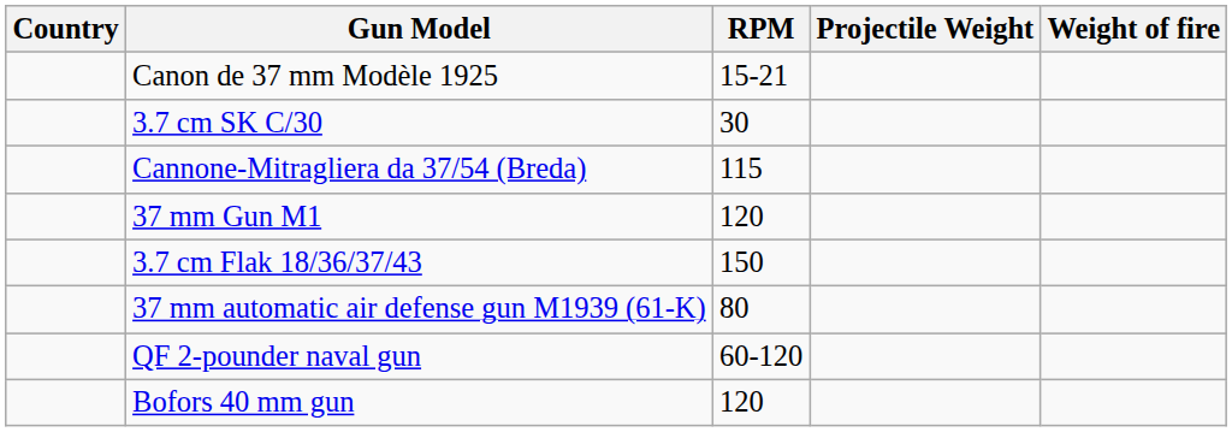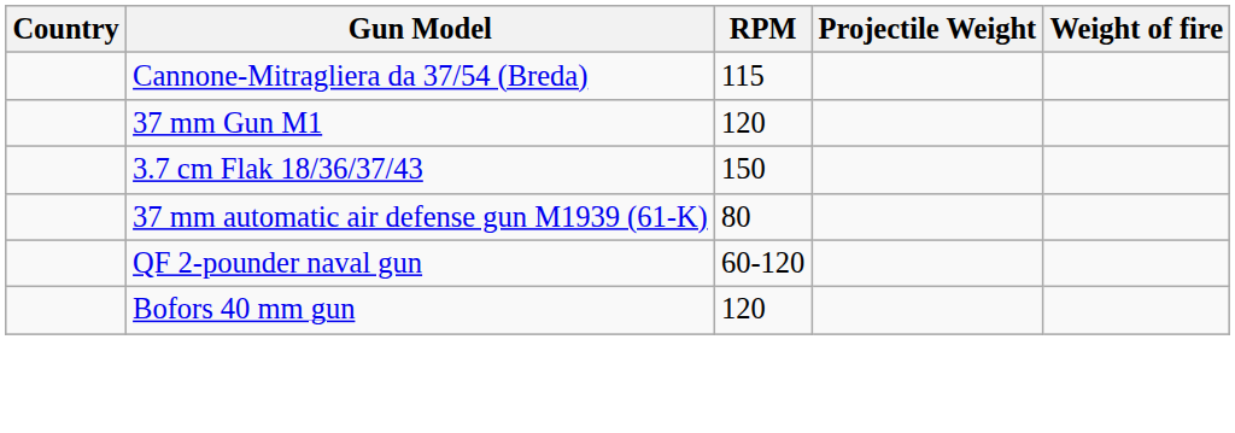- row: Canon de 37 mm Modèle 1925 | 15-21
- row: 3.7 cm SK C/30 | 30
